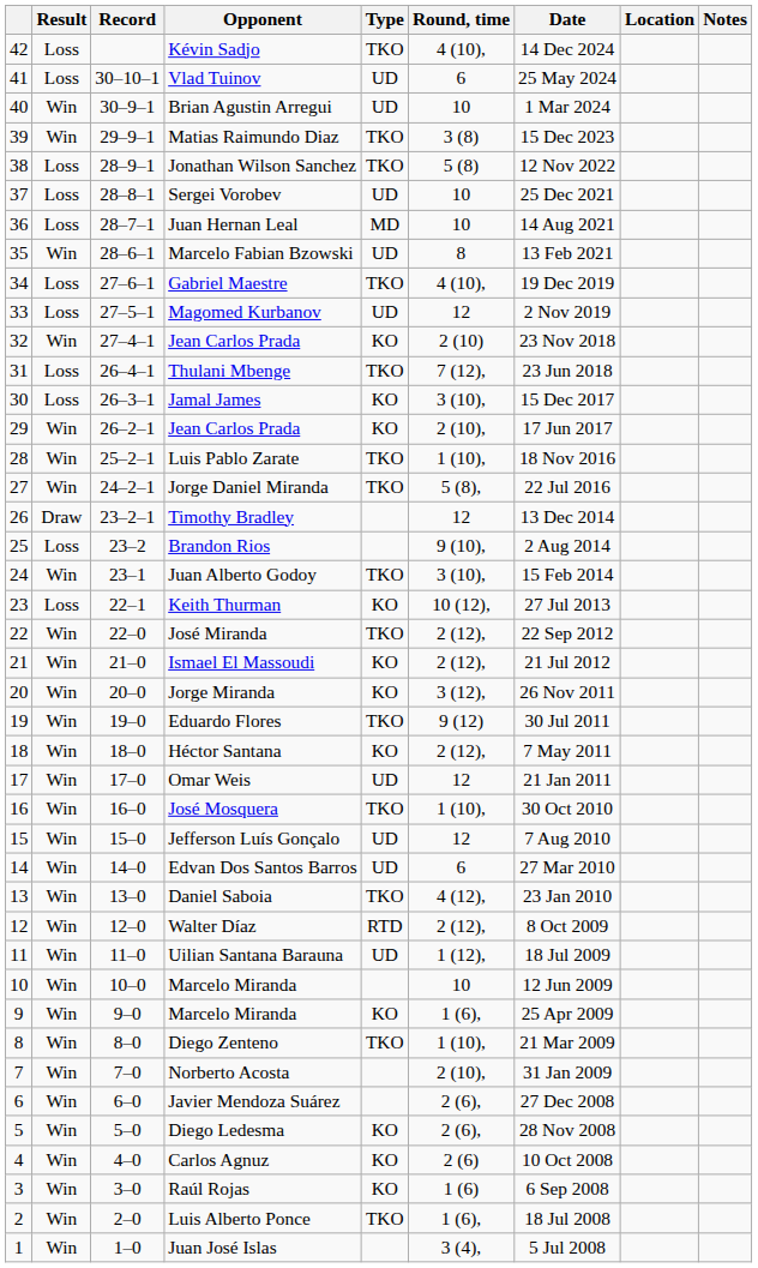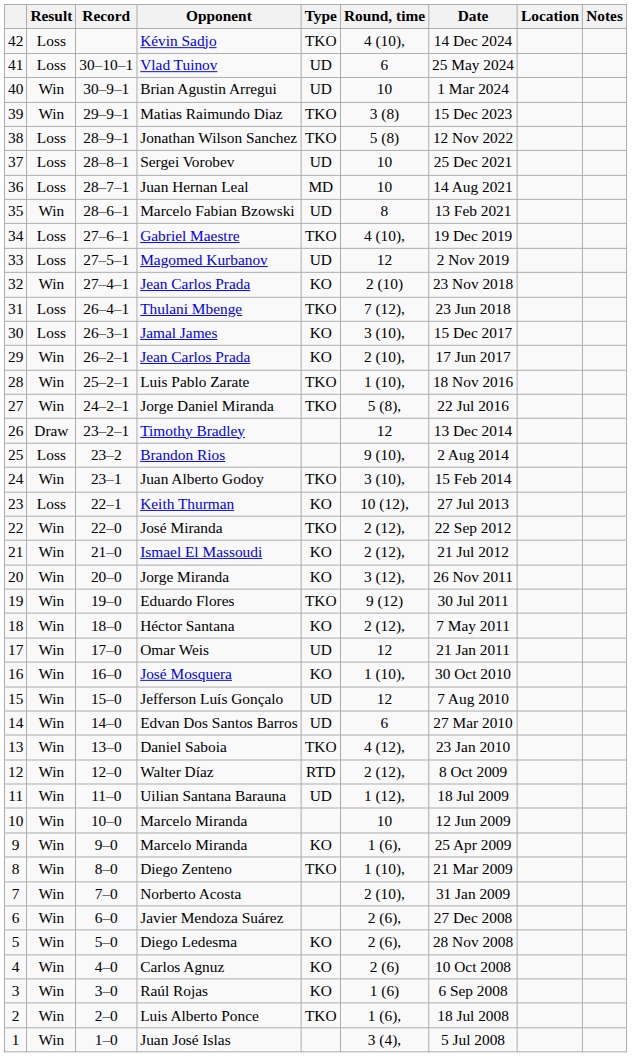José Mosquera | Type: TKO -> KO
